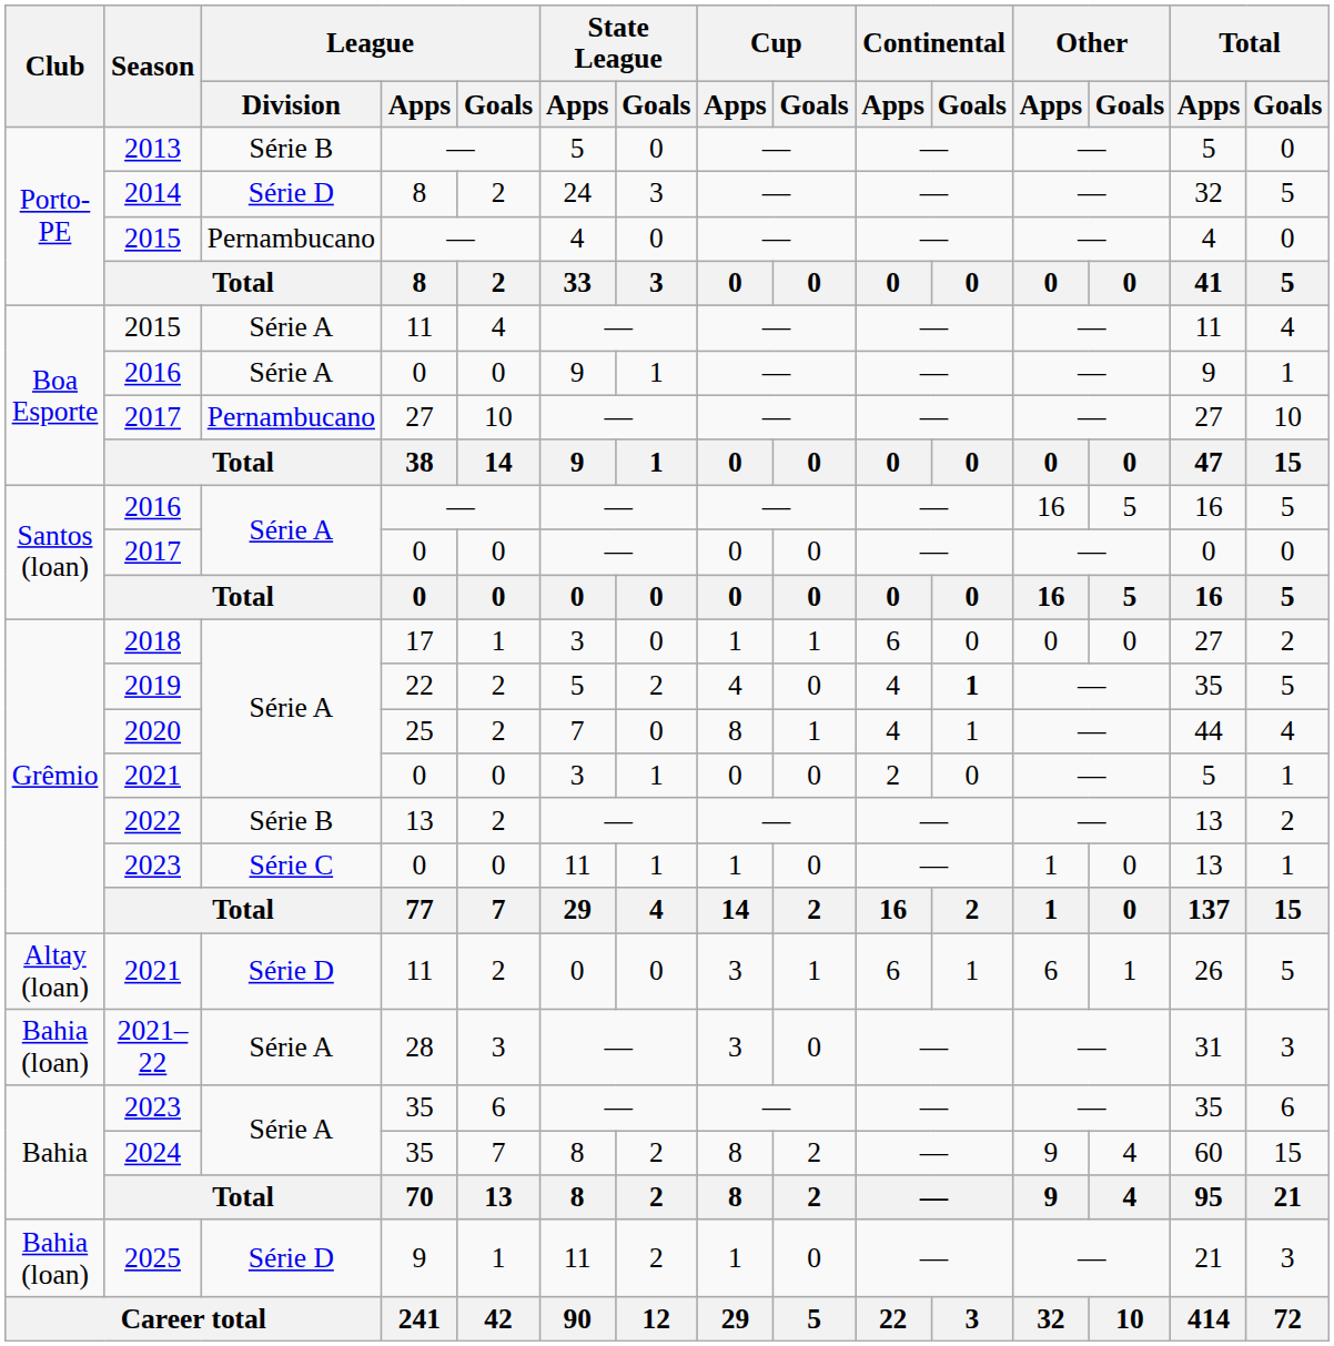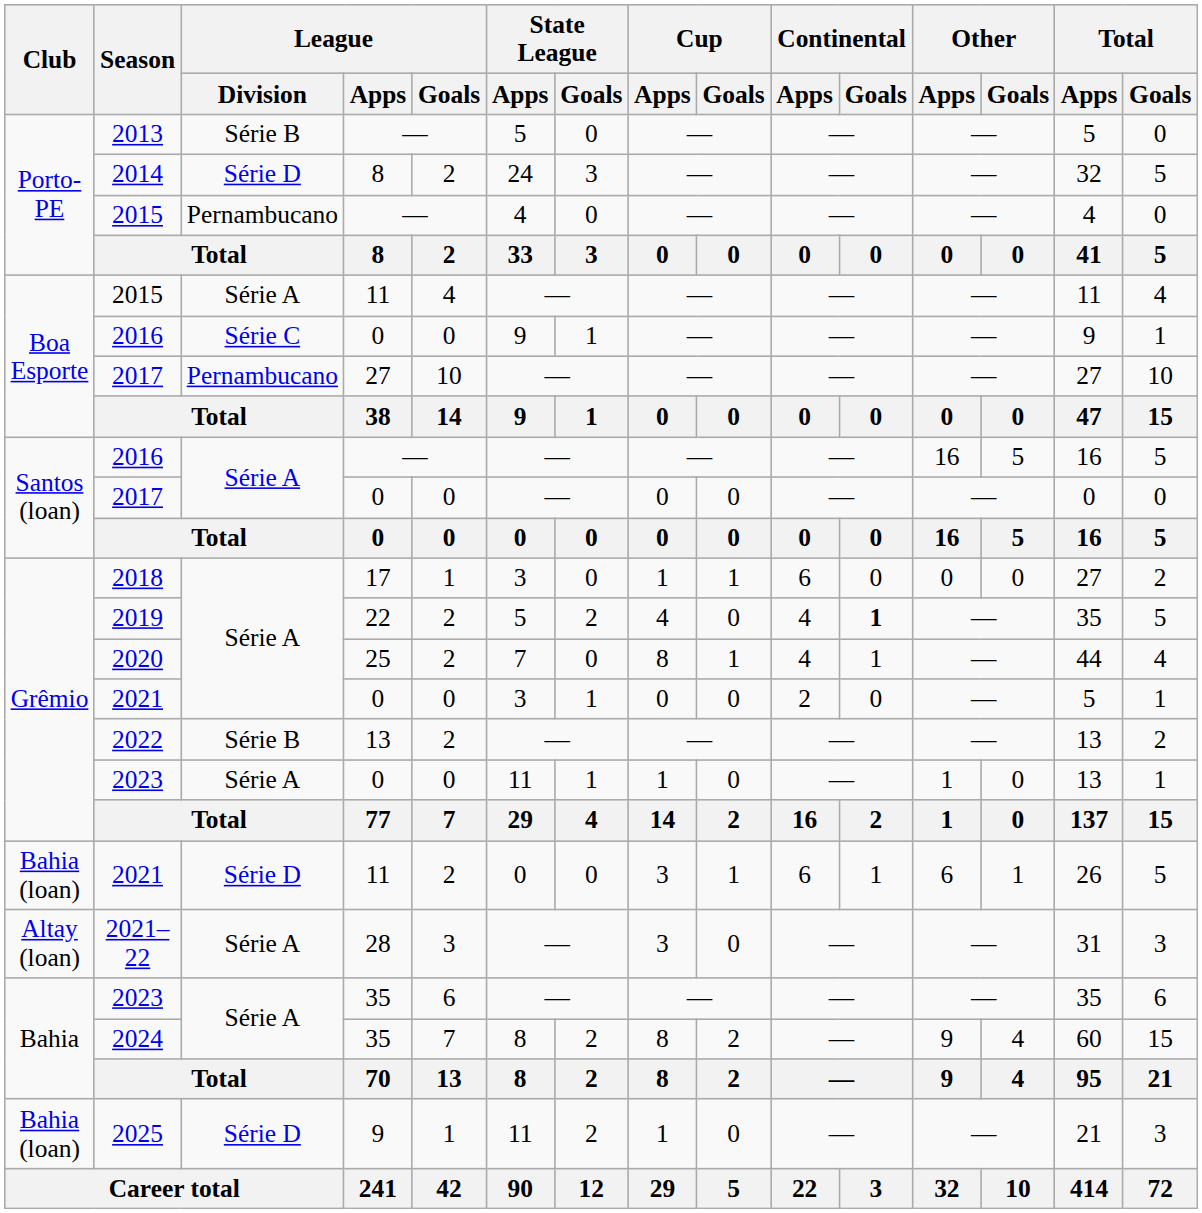2016 / 0 | League / Division: Série A -> Série C
2023 / 0 | League / Division: Série C -> Série A
2021 / 11 | Club: Altay (loan) -> Bahia (loan)
2021–22 | Club: Bahia (loan) -> Altay (loan)
